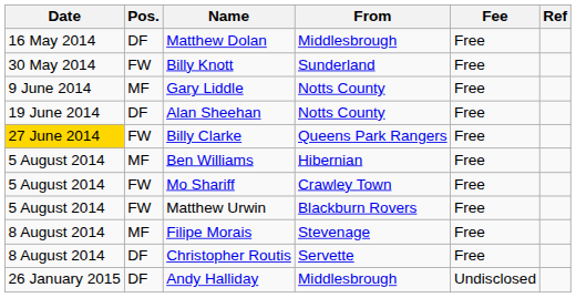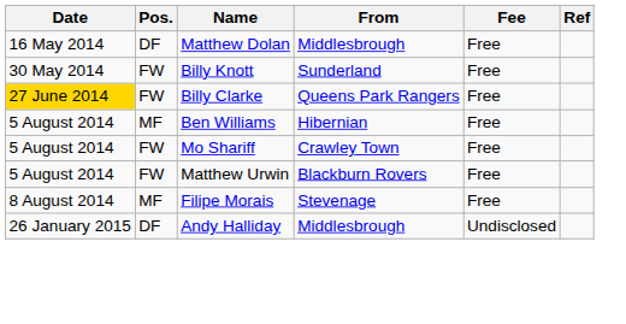- row: 9 June 2014 | MF | Gary Liddle | Notts County | Free
- row: 19 June 2014 | DF | Alan Sheehan | Notts County | Free
- row: 8 August 2014 | DF | Christopher Routis | Servette | Free
